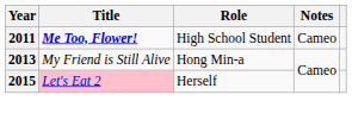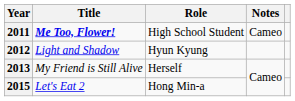+ row: 2012 | Light and Shadow | Hyun Kyung
2013 | Role: Hong Min-a -> Herself
2015 | Title: pink background -> no background
2015 | Role: Herself -> Hong Min-a
